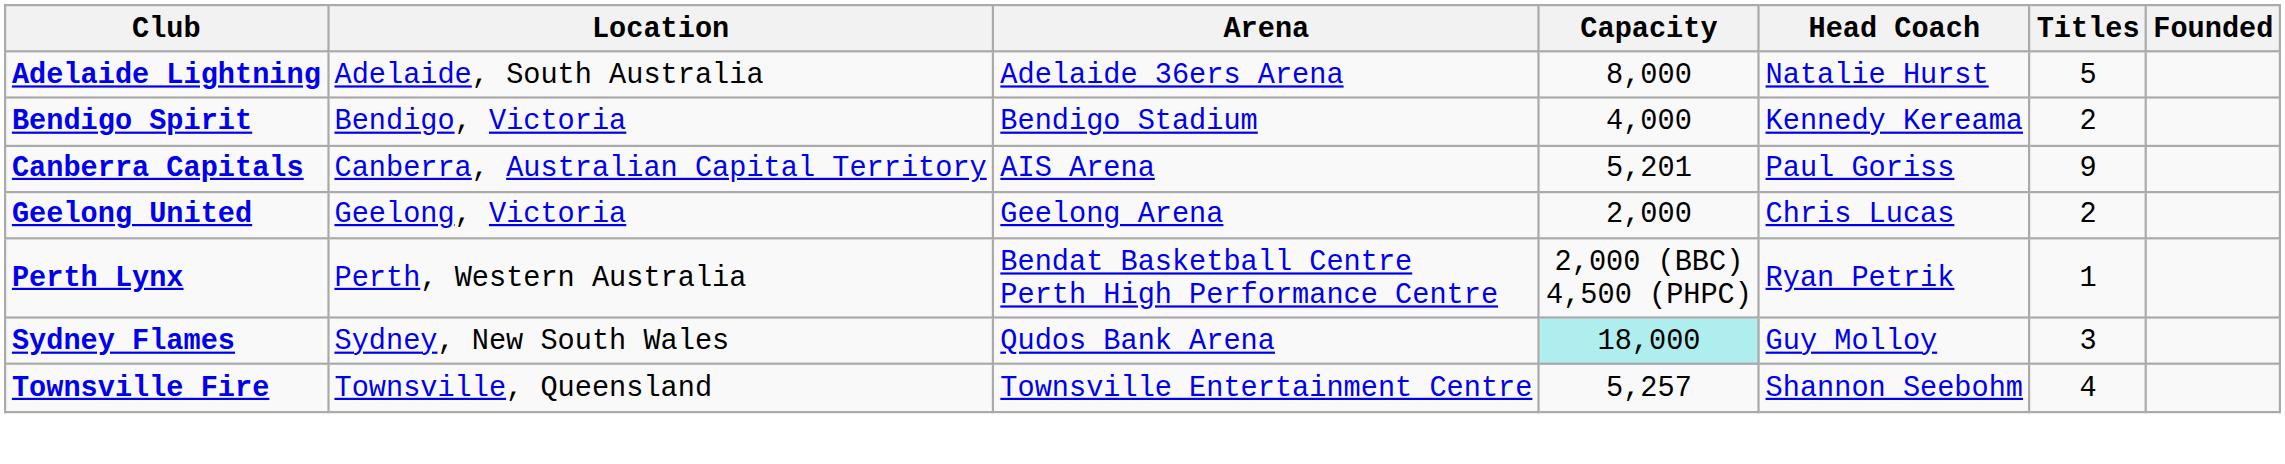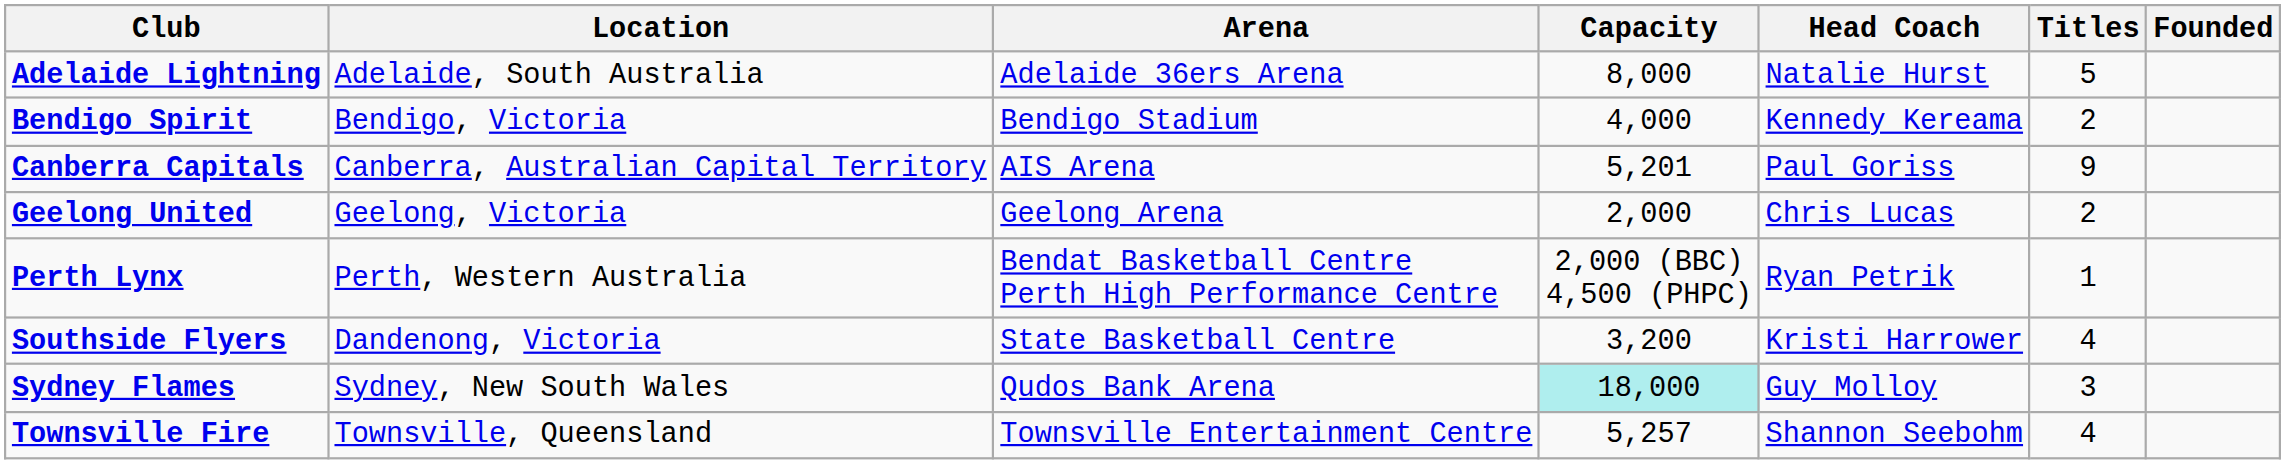+ row: Southside Flyers | Dandenong, Victoria | State Basketball Centre | 3,200 | Kristi Harrower | 4
